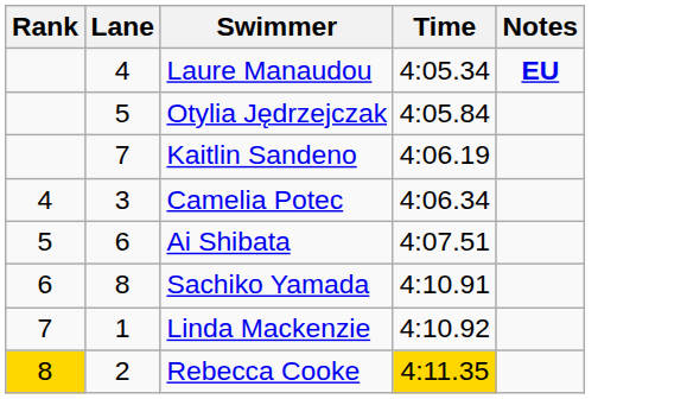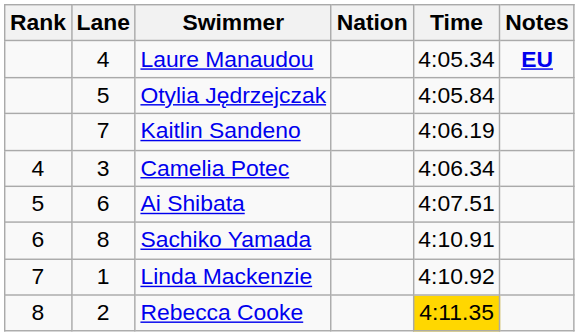+ column: Nation
Rebecca Cooke | Rank: gold background -> no background
